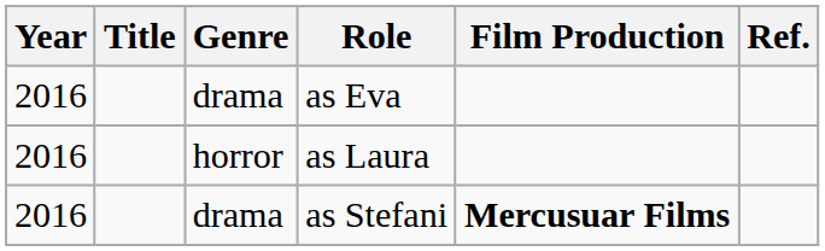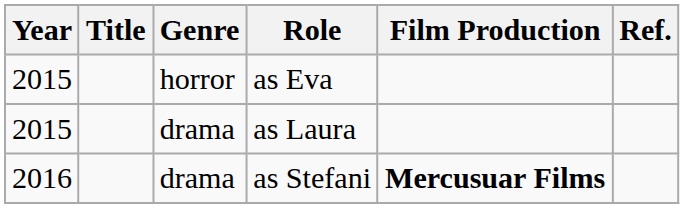as Eva | Year: 2016 -> 2015
as Eva | Genre: drama -> horror
as Laura | Year: 2016 -> 2015
as Laura | Genre: horror -> drama
